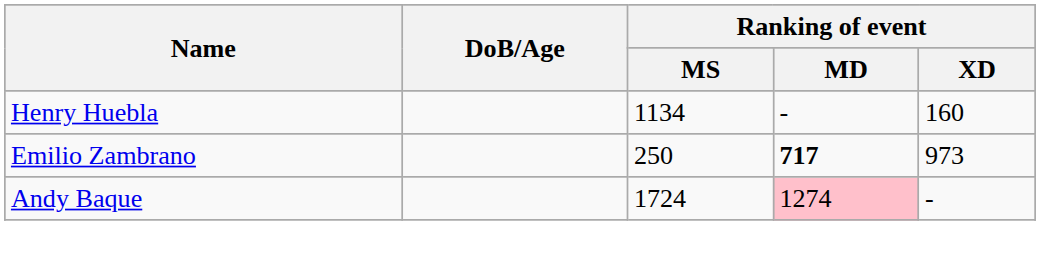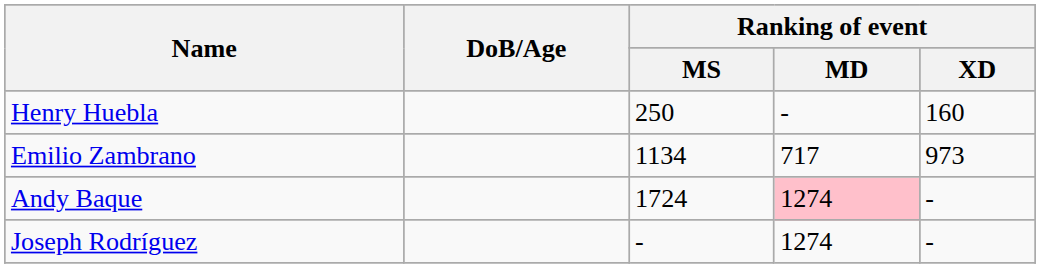Henry Huebla | Ranking of event / MS: 1134 -> 250
Emilio Zambrano | Ranking of event / MS: 250 -> 1134
Emilio Zambrano | Ranking of event / MD: bold -> normal
+ row: Joseph Rodríguez | - | 1274 | -
